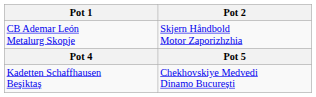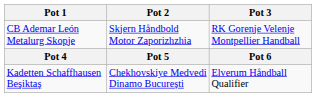+ column: Pot 3 | RK Gorenje Velenje Montpellier Handball | Pot 6 | Elverum Håndball Qualifier
